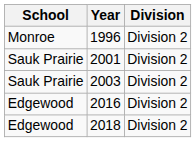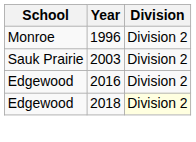- row: Sauk Prairie | 2001 | Division 2
2018 | Division: no background -> lightyellow background
